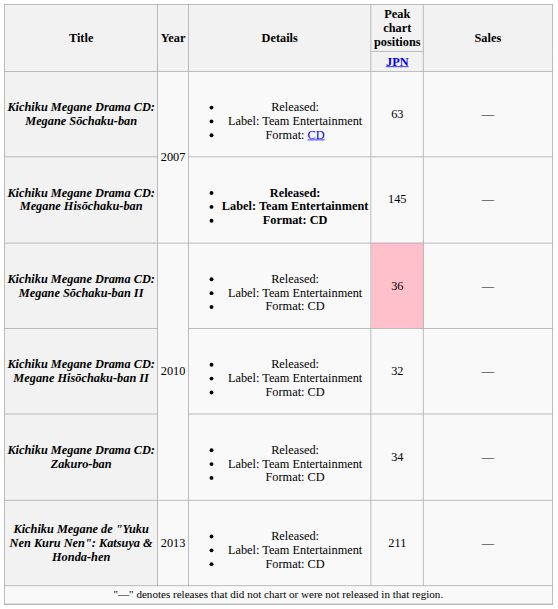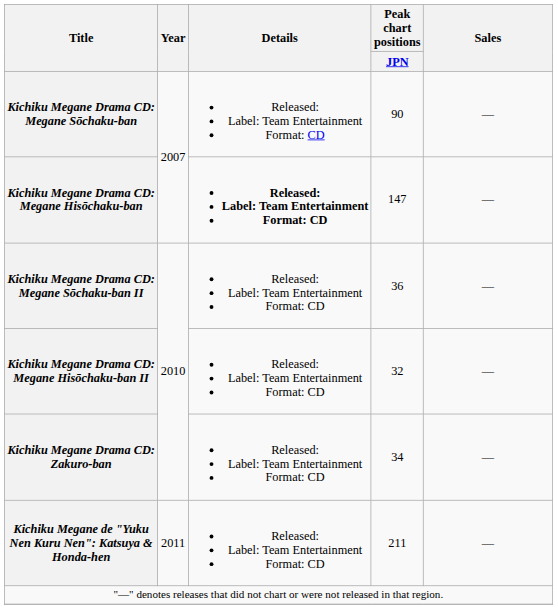Kichiku Megane Drama CD: Megane Sōchaku-ban | Peak chart positions / JPN: 63 -> 90
Kichiku Megane Drama CD: Megane Hisōchaku-ban | Peak chart positions / JPN: 145 -> 147
Kichiku Megane Drama CD: Megane Sōchaku-ban II | Peak chart positions / JPN: pink background -> no background
Kichiku Megane de "Yuku Nen Kuru Nen": Katsuya & Honda-hen | Year: 2013 -> 2011
